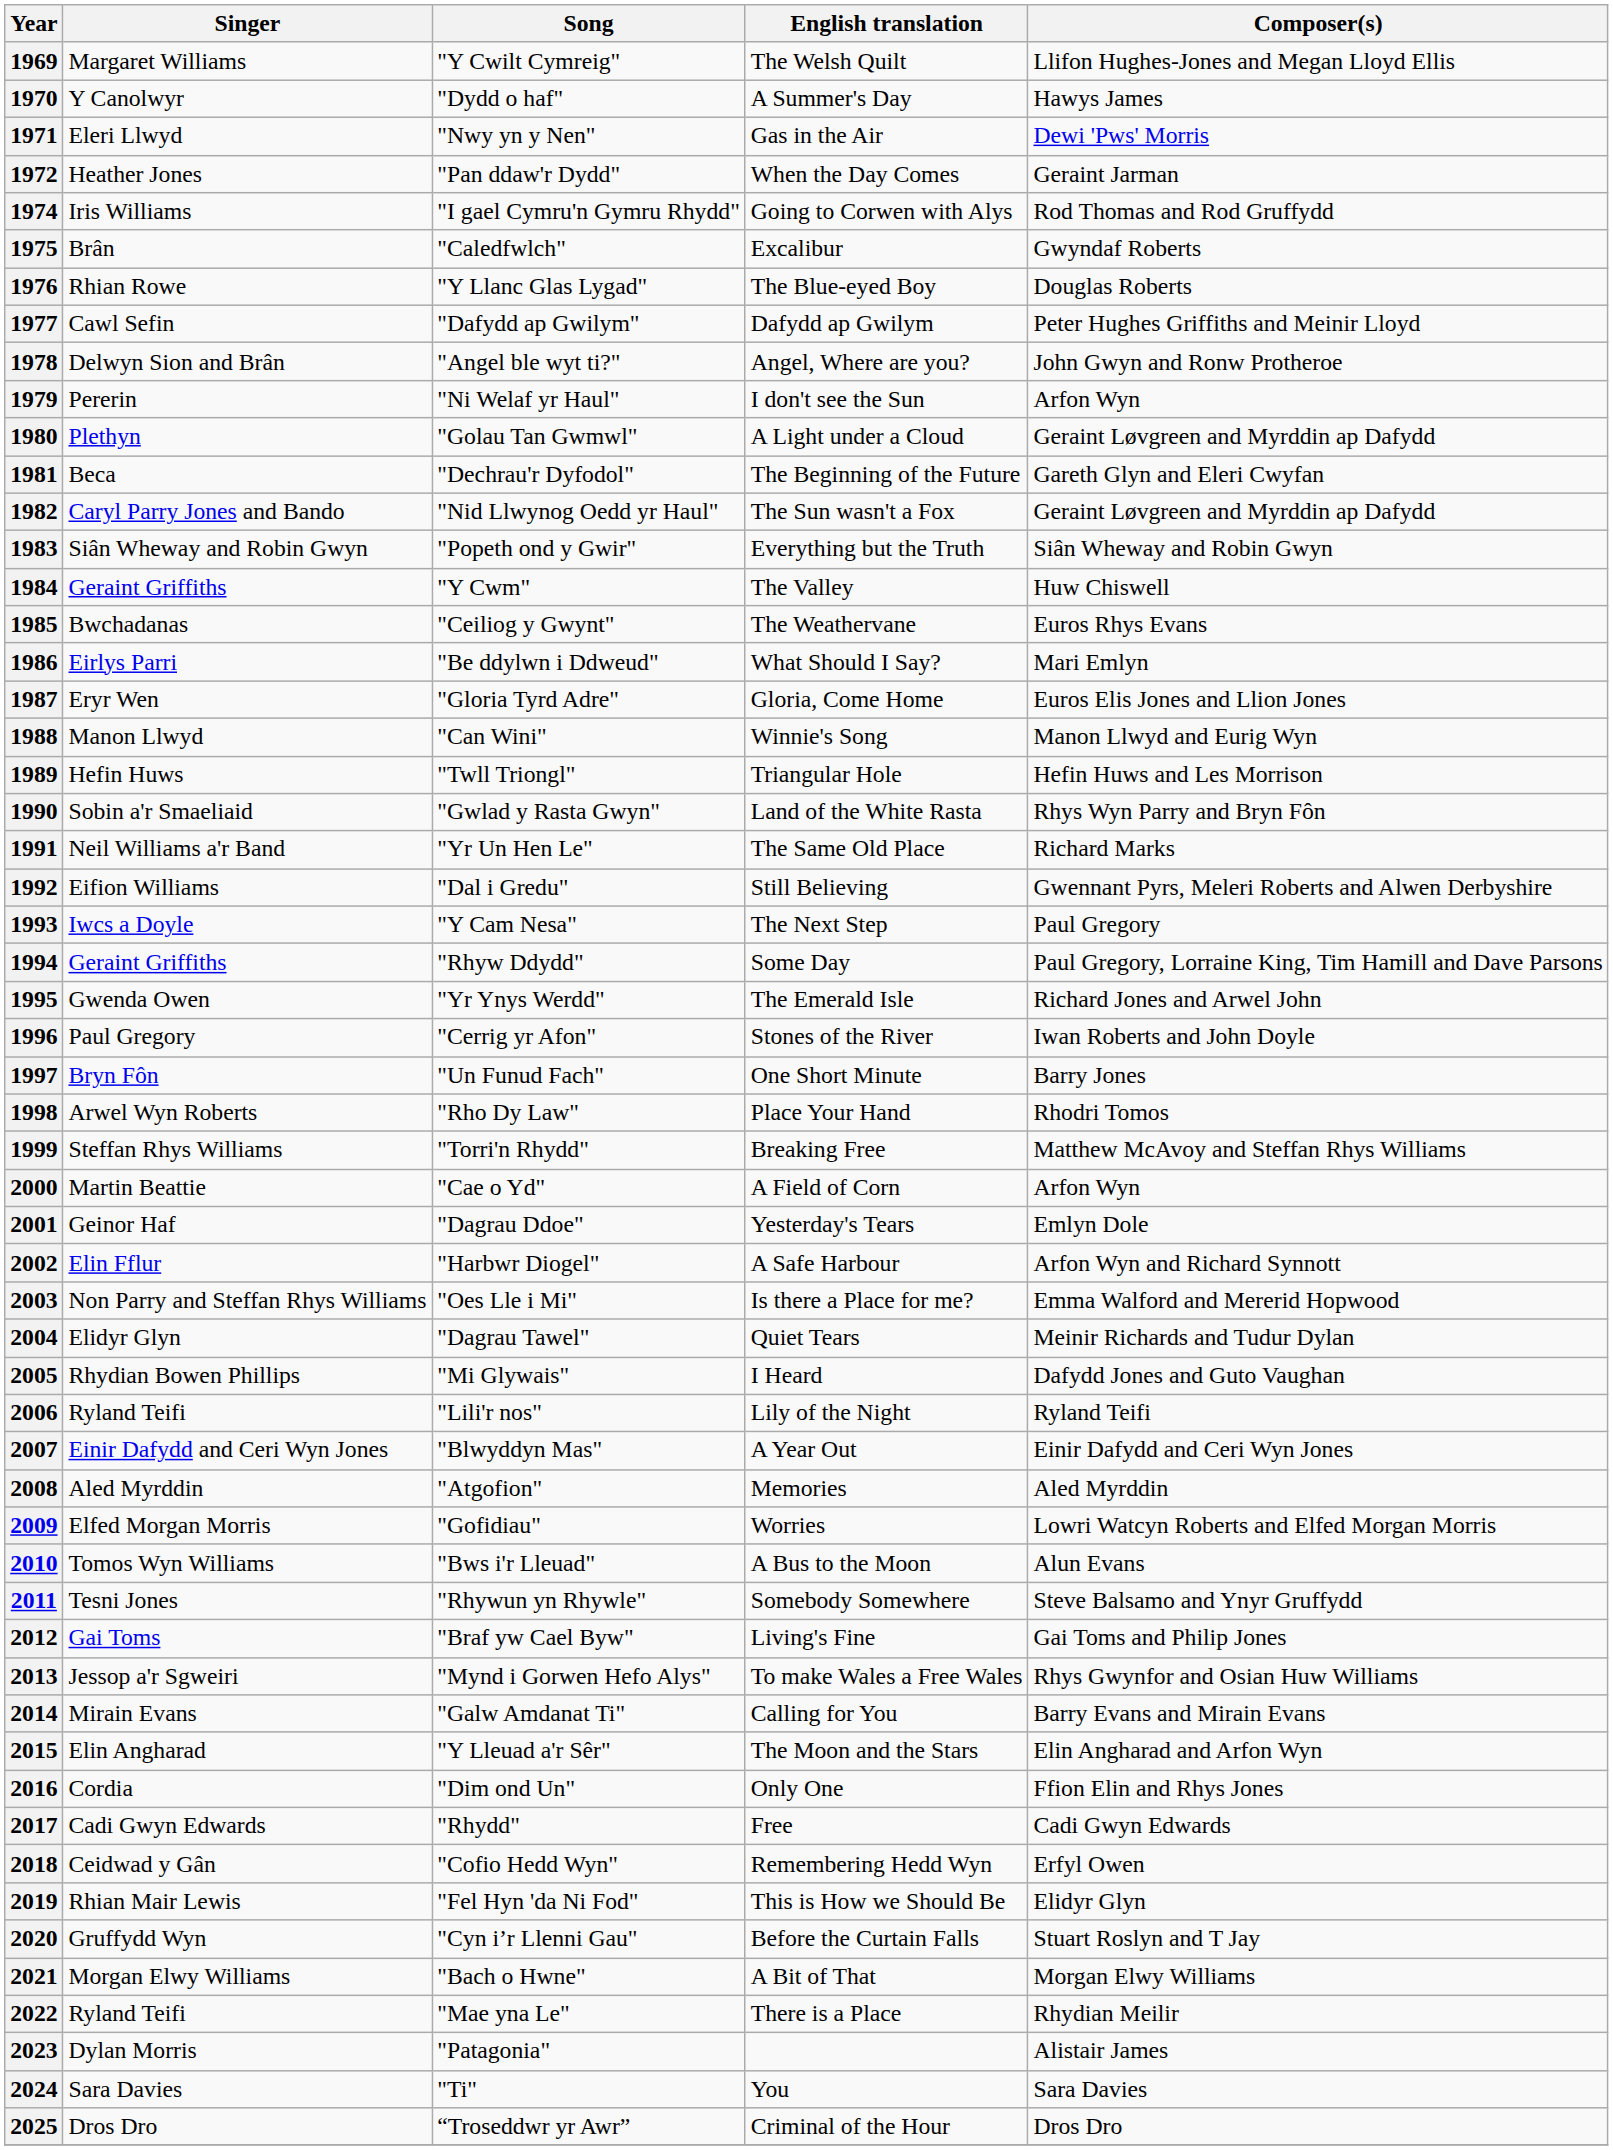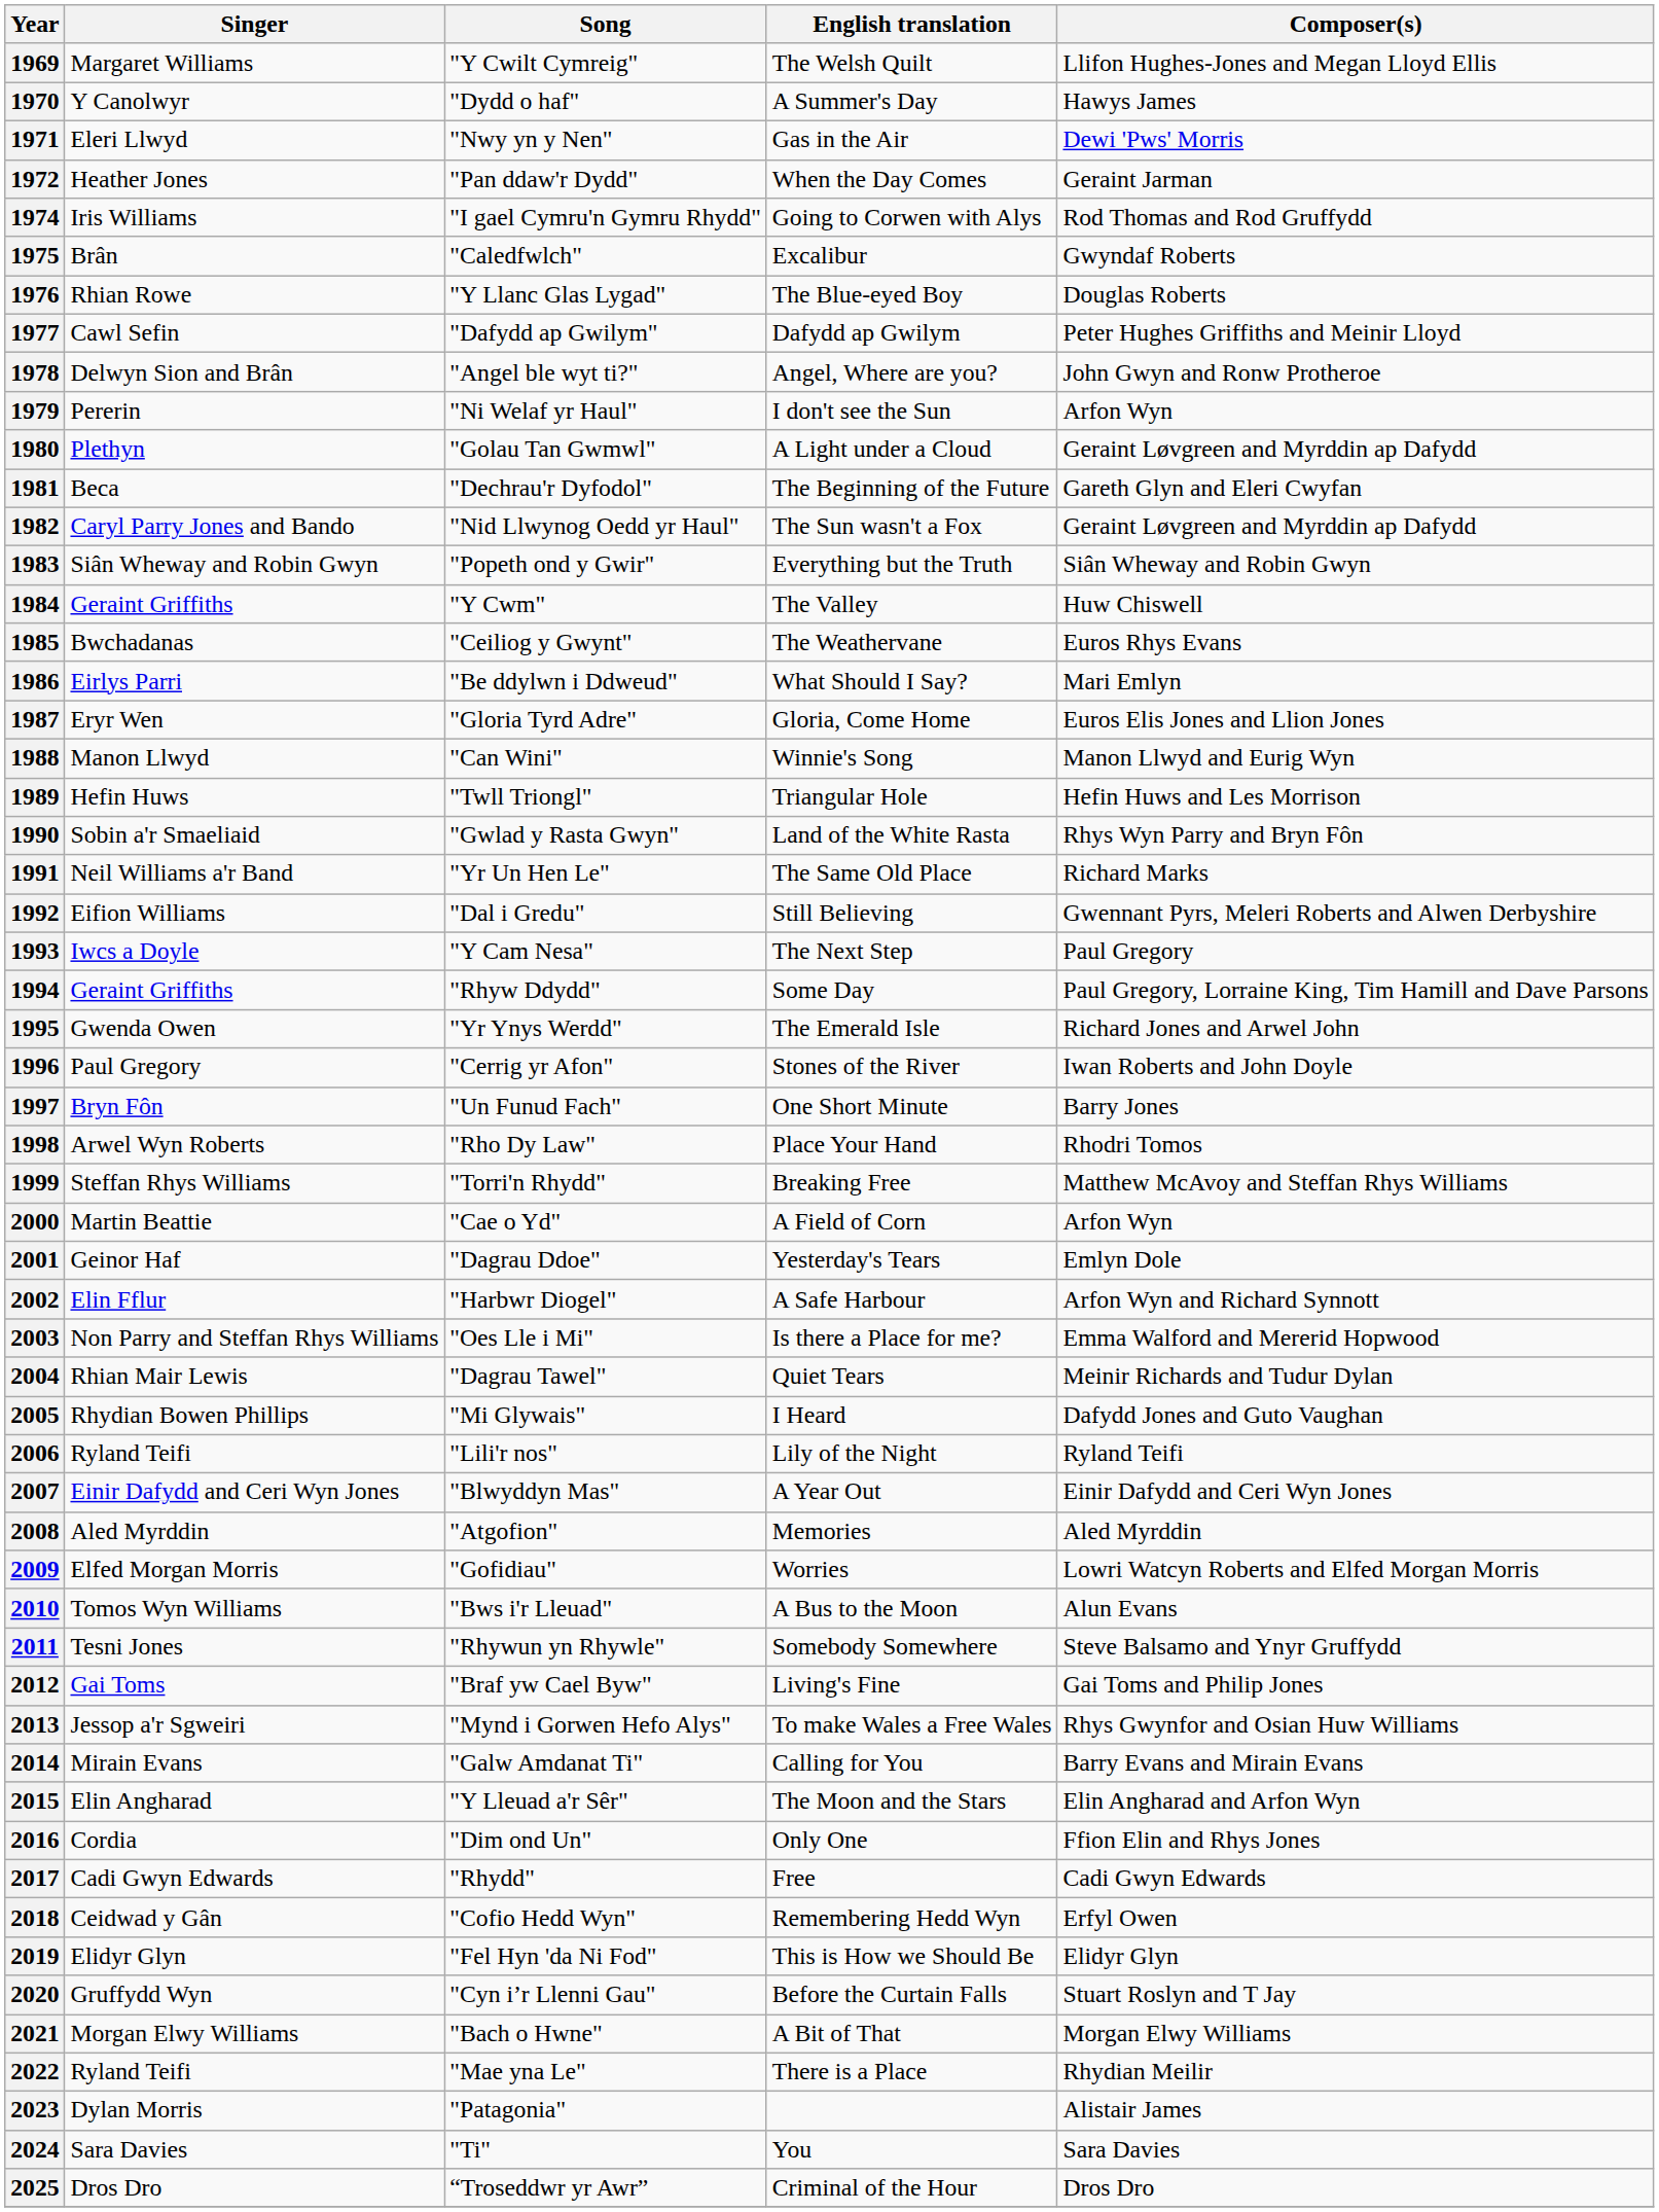2004 | Singer: Elidyr Glyn -> Rhian Mair Lewis
2019 | Singer: Rhian Mair Lewis -> Elidyr Glyn
